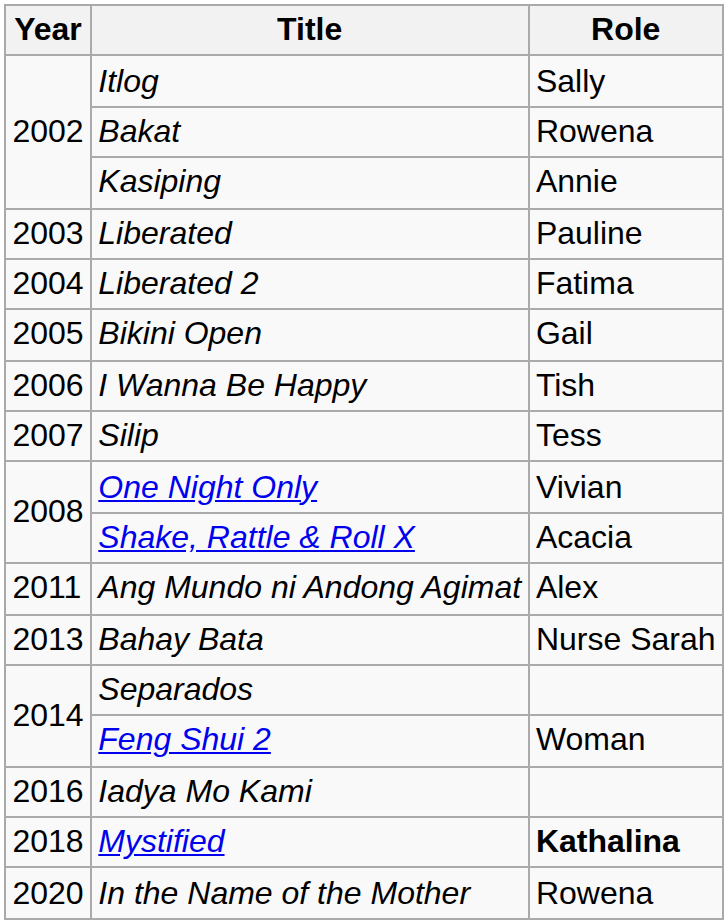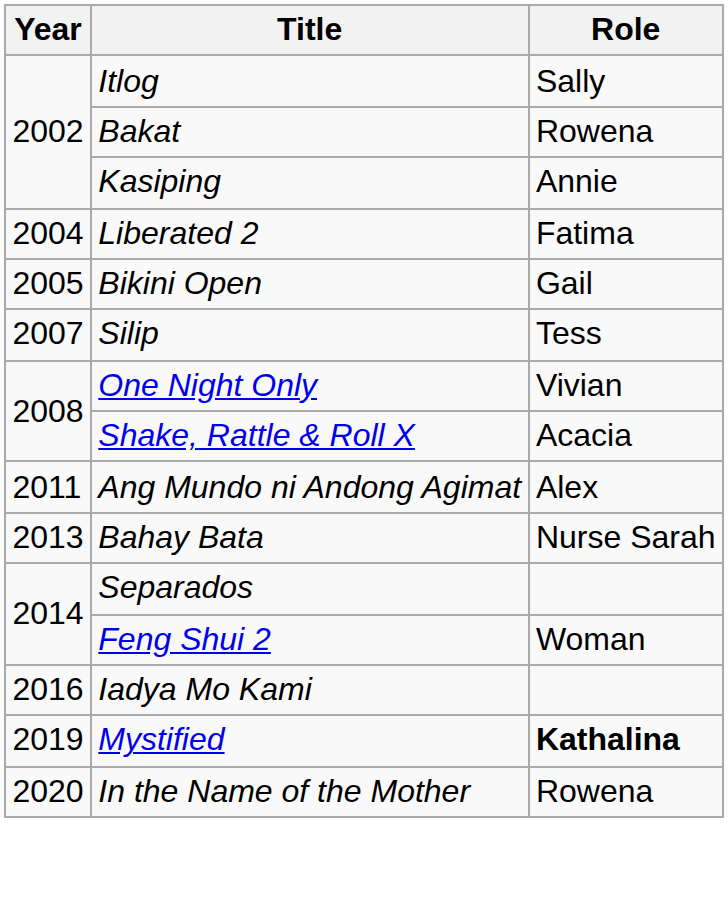- row: 2003 | Liberated | Pauline
- row: 2006 | I Wanna Be Happy | Tish
Mystified | Year: 2018 -> 2019
